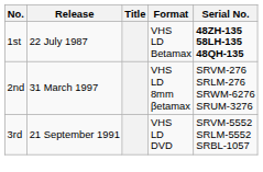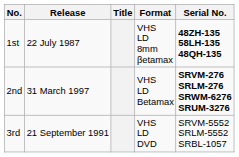1st | Format: VHS LD Betamax -> VHS LD 8mm βetamax
2nd | Format: VHS LD 8mm βetamax -> VHS LD Betamax
2nd | Serial No.: normal -> bold
